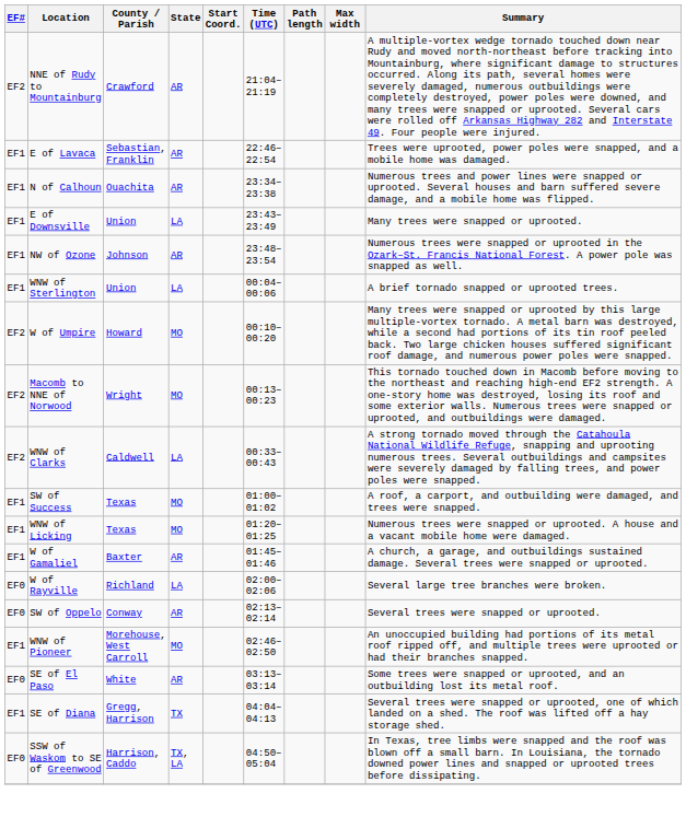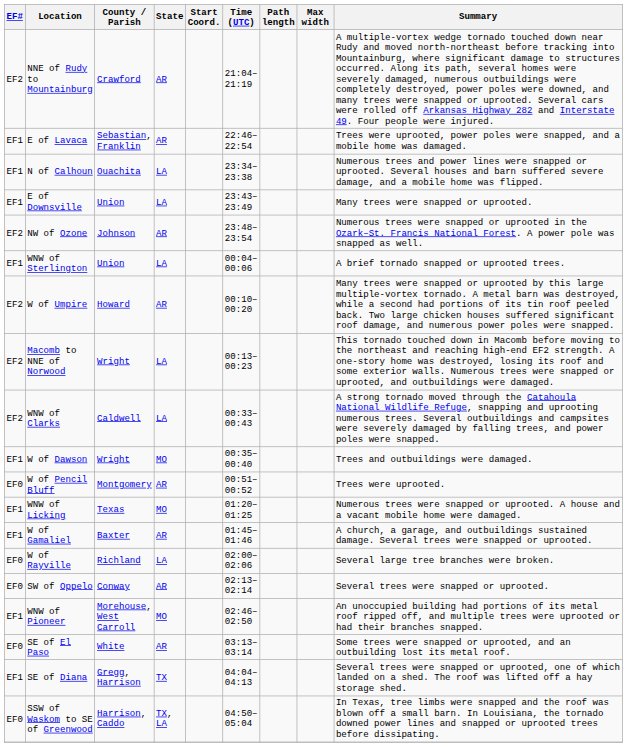N of Calhoun | State: AR -> LA
NW of Ozone | EF#: EF1 -> EF2
W of Umpire | State: MO -> AR
Macomb to NNE of Norwood | State: MO -> LA
+ row: EF1 | W of Dawson | Wright | MO | 00:35–00:40 | Trees and outbuildings were damaged.
+ row: EF0 | W of Pencil Bluff | Montgomery | AR | 00:51–00:52 | Trees were uprooted.
- row: EF1 | SW of Success | Texas | MO | 01:00–01:02 | A roof, a carport, and outbuilding were damaged, and trees were snapped.
